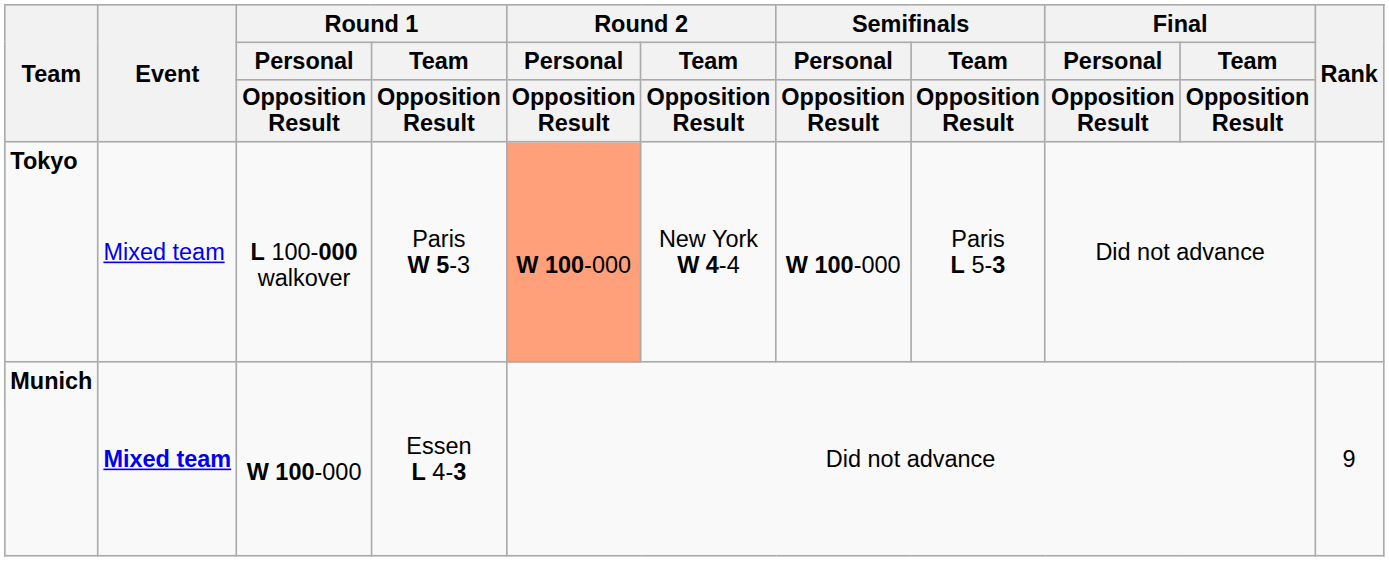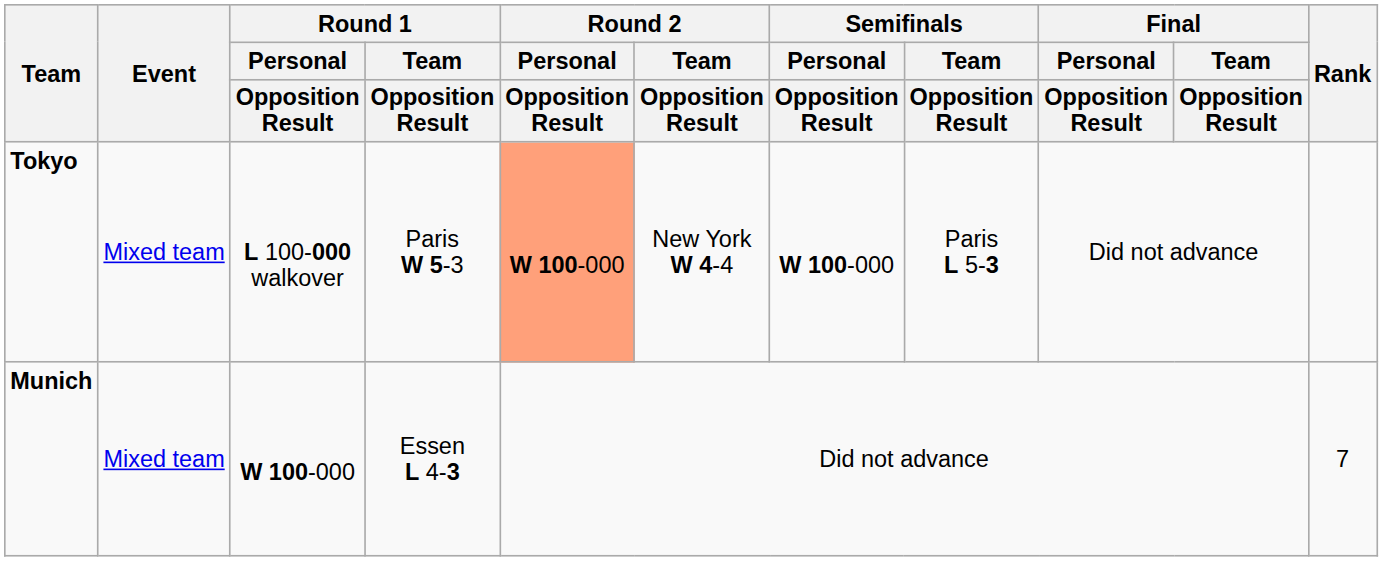Munich | Event: bold -> normal
Munich | Rank: 9 -> 7
